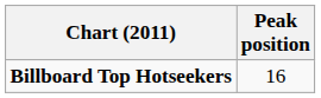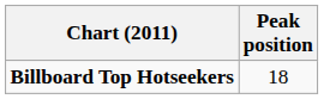Billboard Top Hotseekers | Peak position: 16 -> 18
